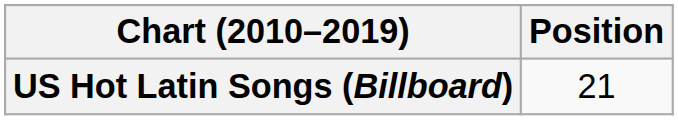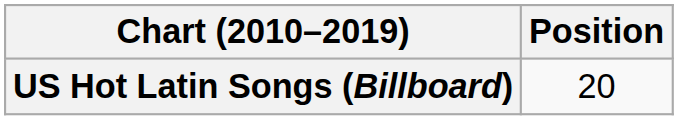US Hot Latin Songs (Billboard) | Position: 21 -> 20
